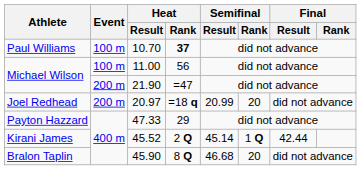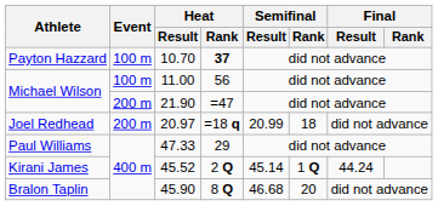10.70 | Athlete: Paul Williams -> Payton Hazzard
20.97 | Semifinal / Rank: 20 -> 18
47.33 | Athlete: Payton Hazzard -> Paul Williams
45.52 | Final / Result: 42.44 -> 44.24
